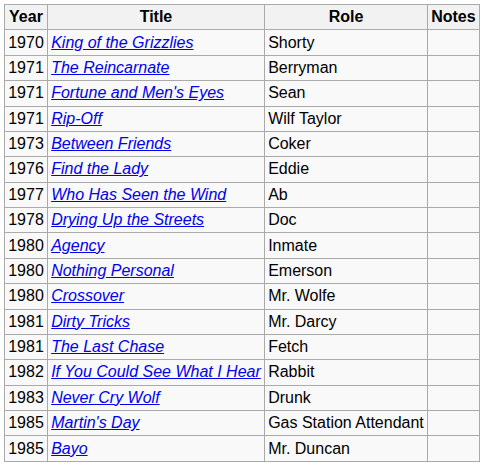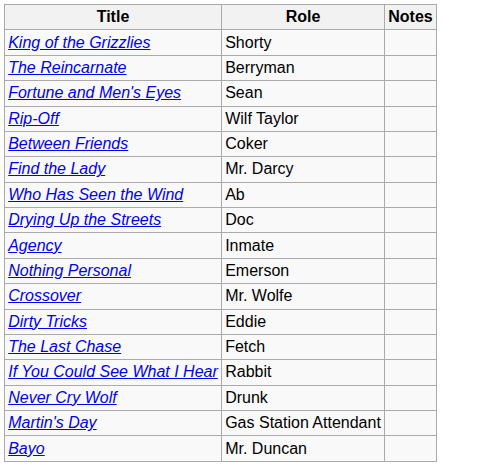- column: Year | 1970 | 1971 | 1971 | 1971 | 1973 | 1976 | 1977 | 1978 | 1980 | 1980 | 1980 | 1981 | 1981 | 1982 | 1983 | 1985 | 1985
Find the Lady | Role: Eddie -> Mr. Darcy
Dirty Tricks | Role: Mr. Darcy -> Eddie
